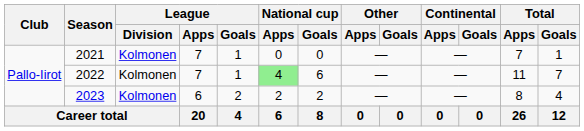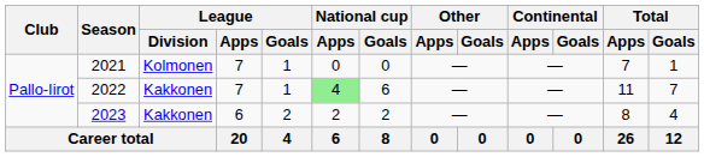2022 | League / Division: Kolmonen -> Kakkonen
2023 | League / Division: Kolmonen -> Kakkonen
